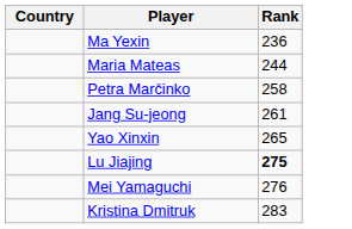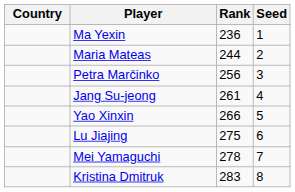+ column: Seed | 1 | 2 | 3 | 4 | 5 | 6 | 7 | 8
Petra Marčinko | Rank: 258 -> 256
Yao Xinxin | Rank: 265 -> 266
Lu Jiajing | Rank: bold -> normal
Mei Yamaguchi | Rank: 276 -> 278
